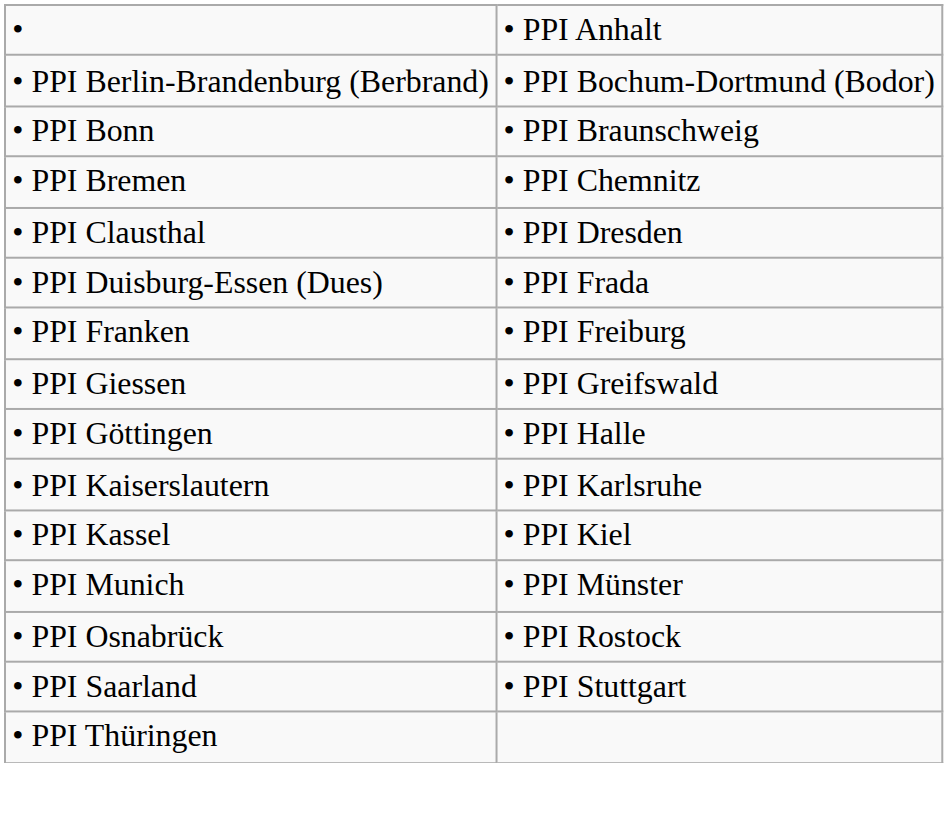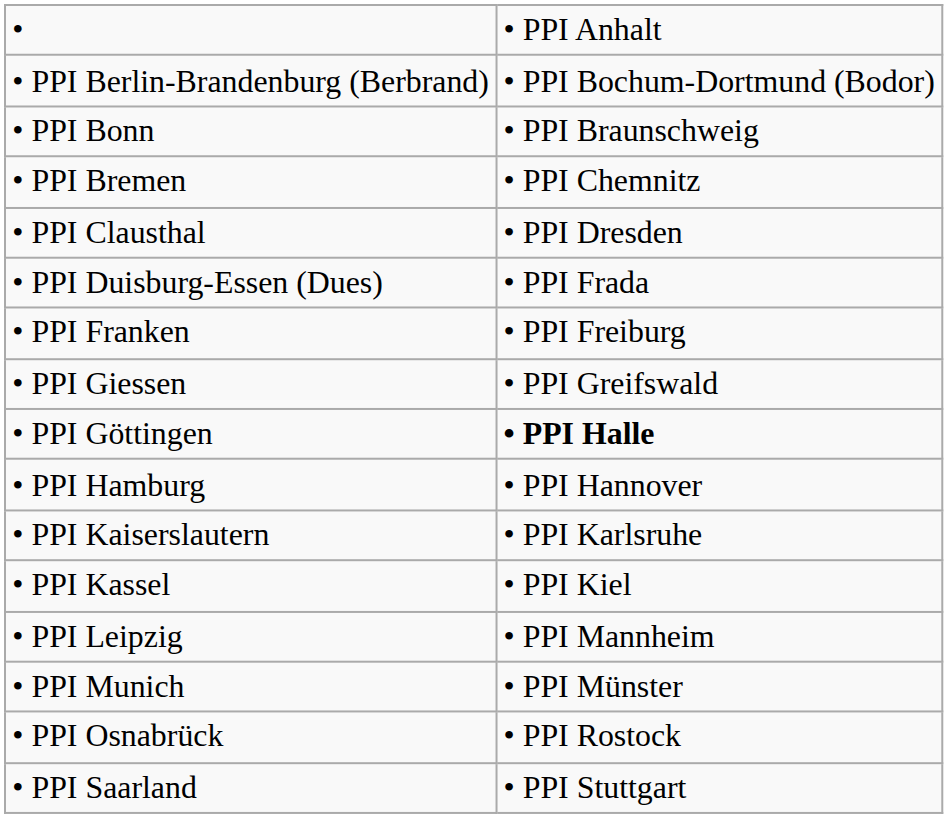• PPI Göttingen | column 2: normal -> bold
+ row: • PPI Hamburg | • PPI Hannover
+ row: • PPI Leipzig | • PPI Mannheim
- row: • PPI Thüringen
